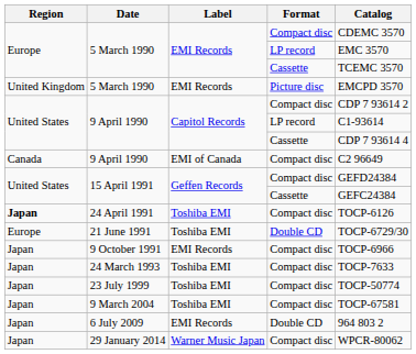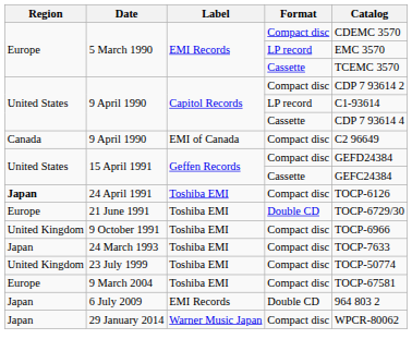- row: United Kingdom | 5 March 1990 | EMI Records | Picture disc | EMCPD 3570
9 October 1991 | Region: Japan -> United Kingdom
9 October 1991 | Label: EMI Records -> Toshiba EMI
23 July 1999 | Region: Japan -> United Kingdom
9 March 2004 | Region: Japan -> Europe
